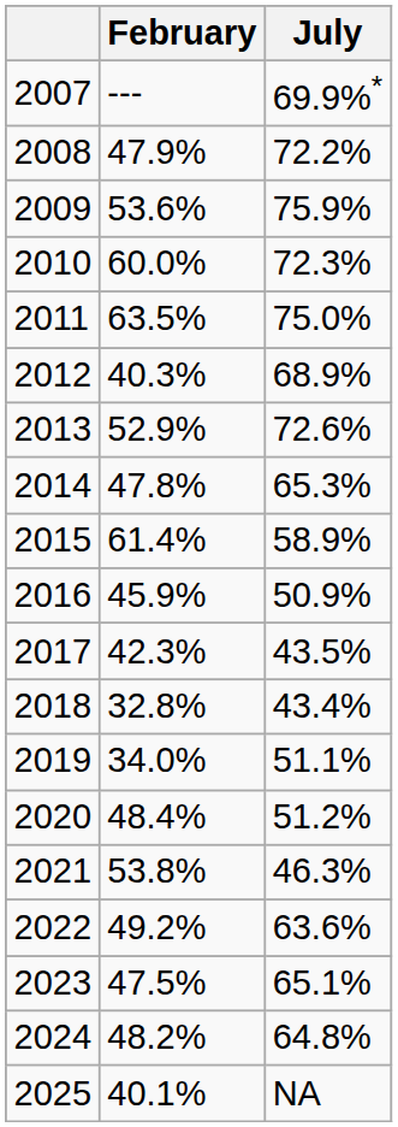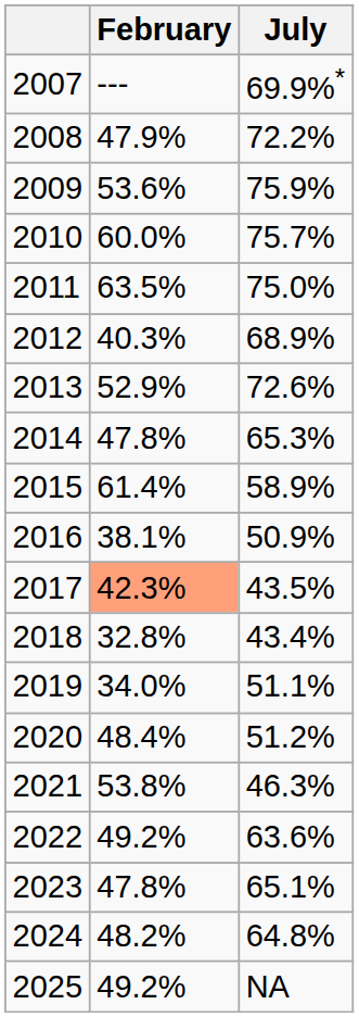2010 | July: 72.3% -> 75.7%
2016 | February: 45.9% -> 38.1%
2017 | February: no background -> lightsalmon background
2023 | February: 47.5% -> 47.8%
2025 | February: 40.1% -> 49.2%
